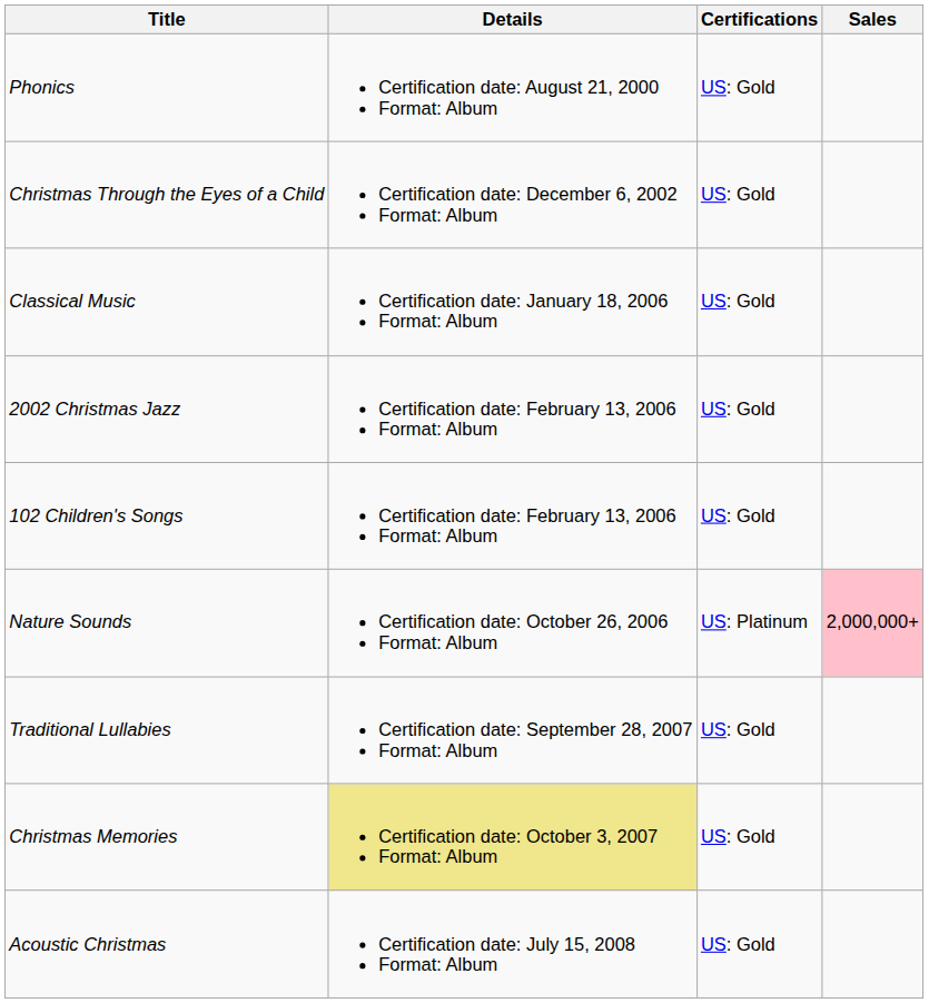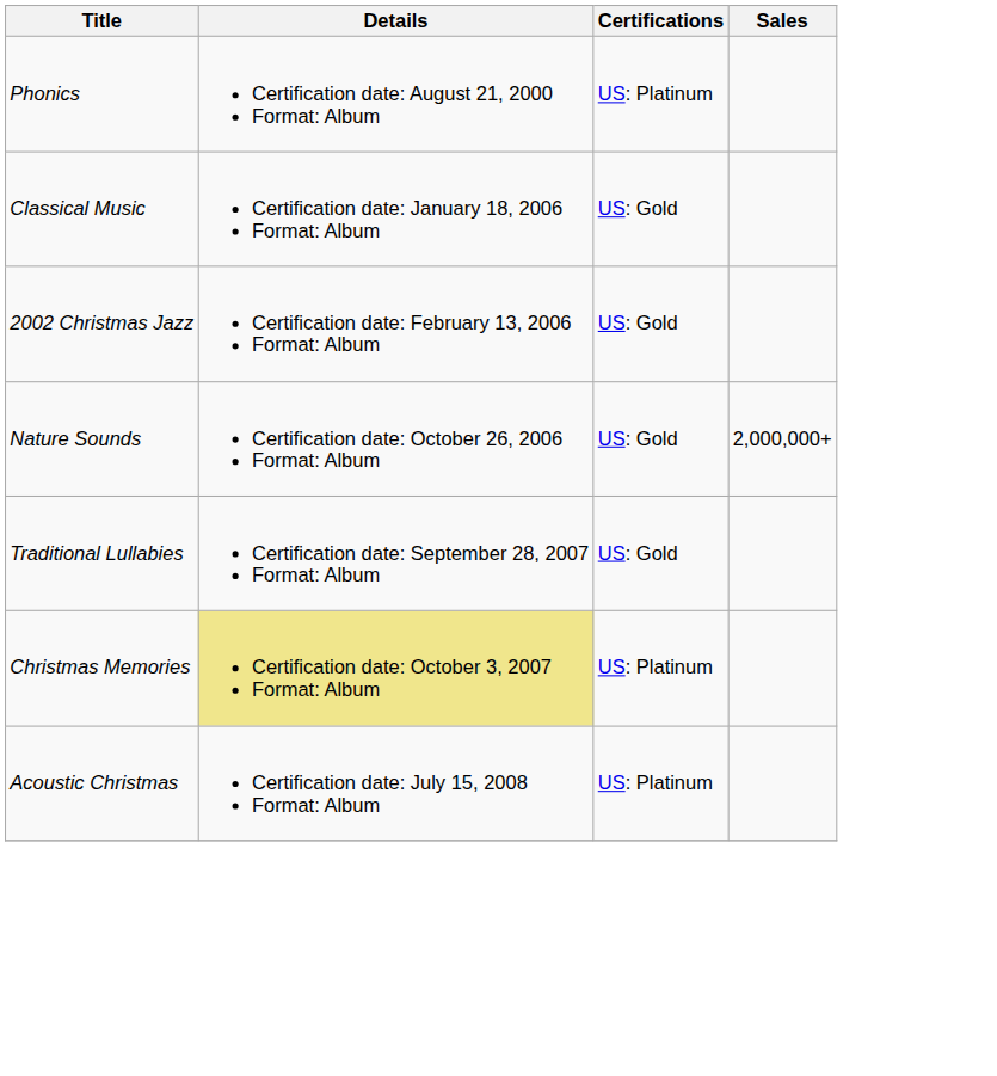Phonics | Certifications: US: Gold -> US: Platinum
- row: Christmas Through the Eyes of a Child | Certification date: December 6, 2002 Format: Album | US: Gold
- row: 102 Children's Songs | Certification date: February 13, 2006 Format: Album | US: Gold
Nature Sounds | Certifications: US: Platinum -> US: Gold
Nature Sounds | Sales: pink background -> no background
Christmas Memories | Certifications: US: Gold -> US: Platinum
Acoustic Christmas | Certifications: US: Gold -> US: Platinum
